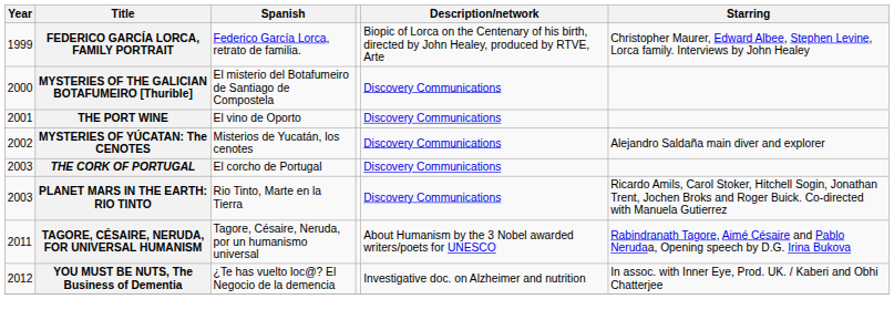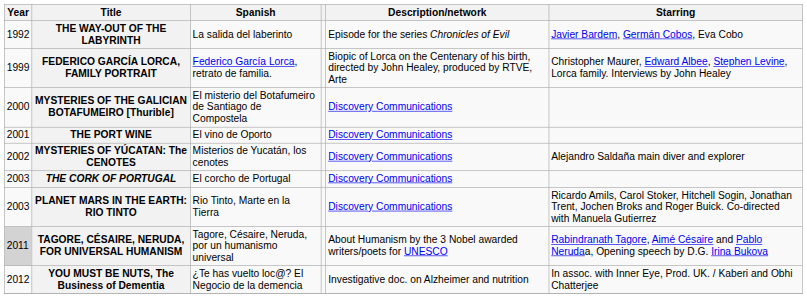+ row: 1992 | THE WAY-OUT OF THE LABYRINTH | La salida del laberinto | Episode for the series Chronicles of Evil | Javier Bardem, Germán Cobos, Eva Cobo
TAGORE, CÉSAIRE, NERUDA, FOR UNIVERSAL HUMANISM | Year: no background -> lightgrey background
